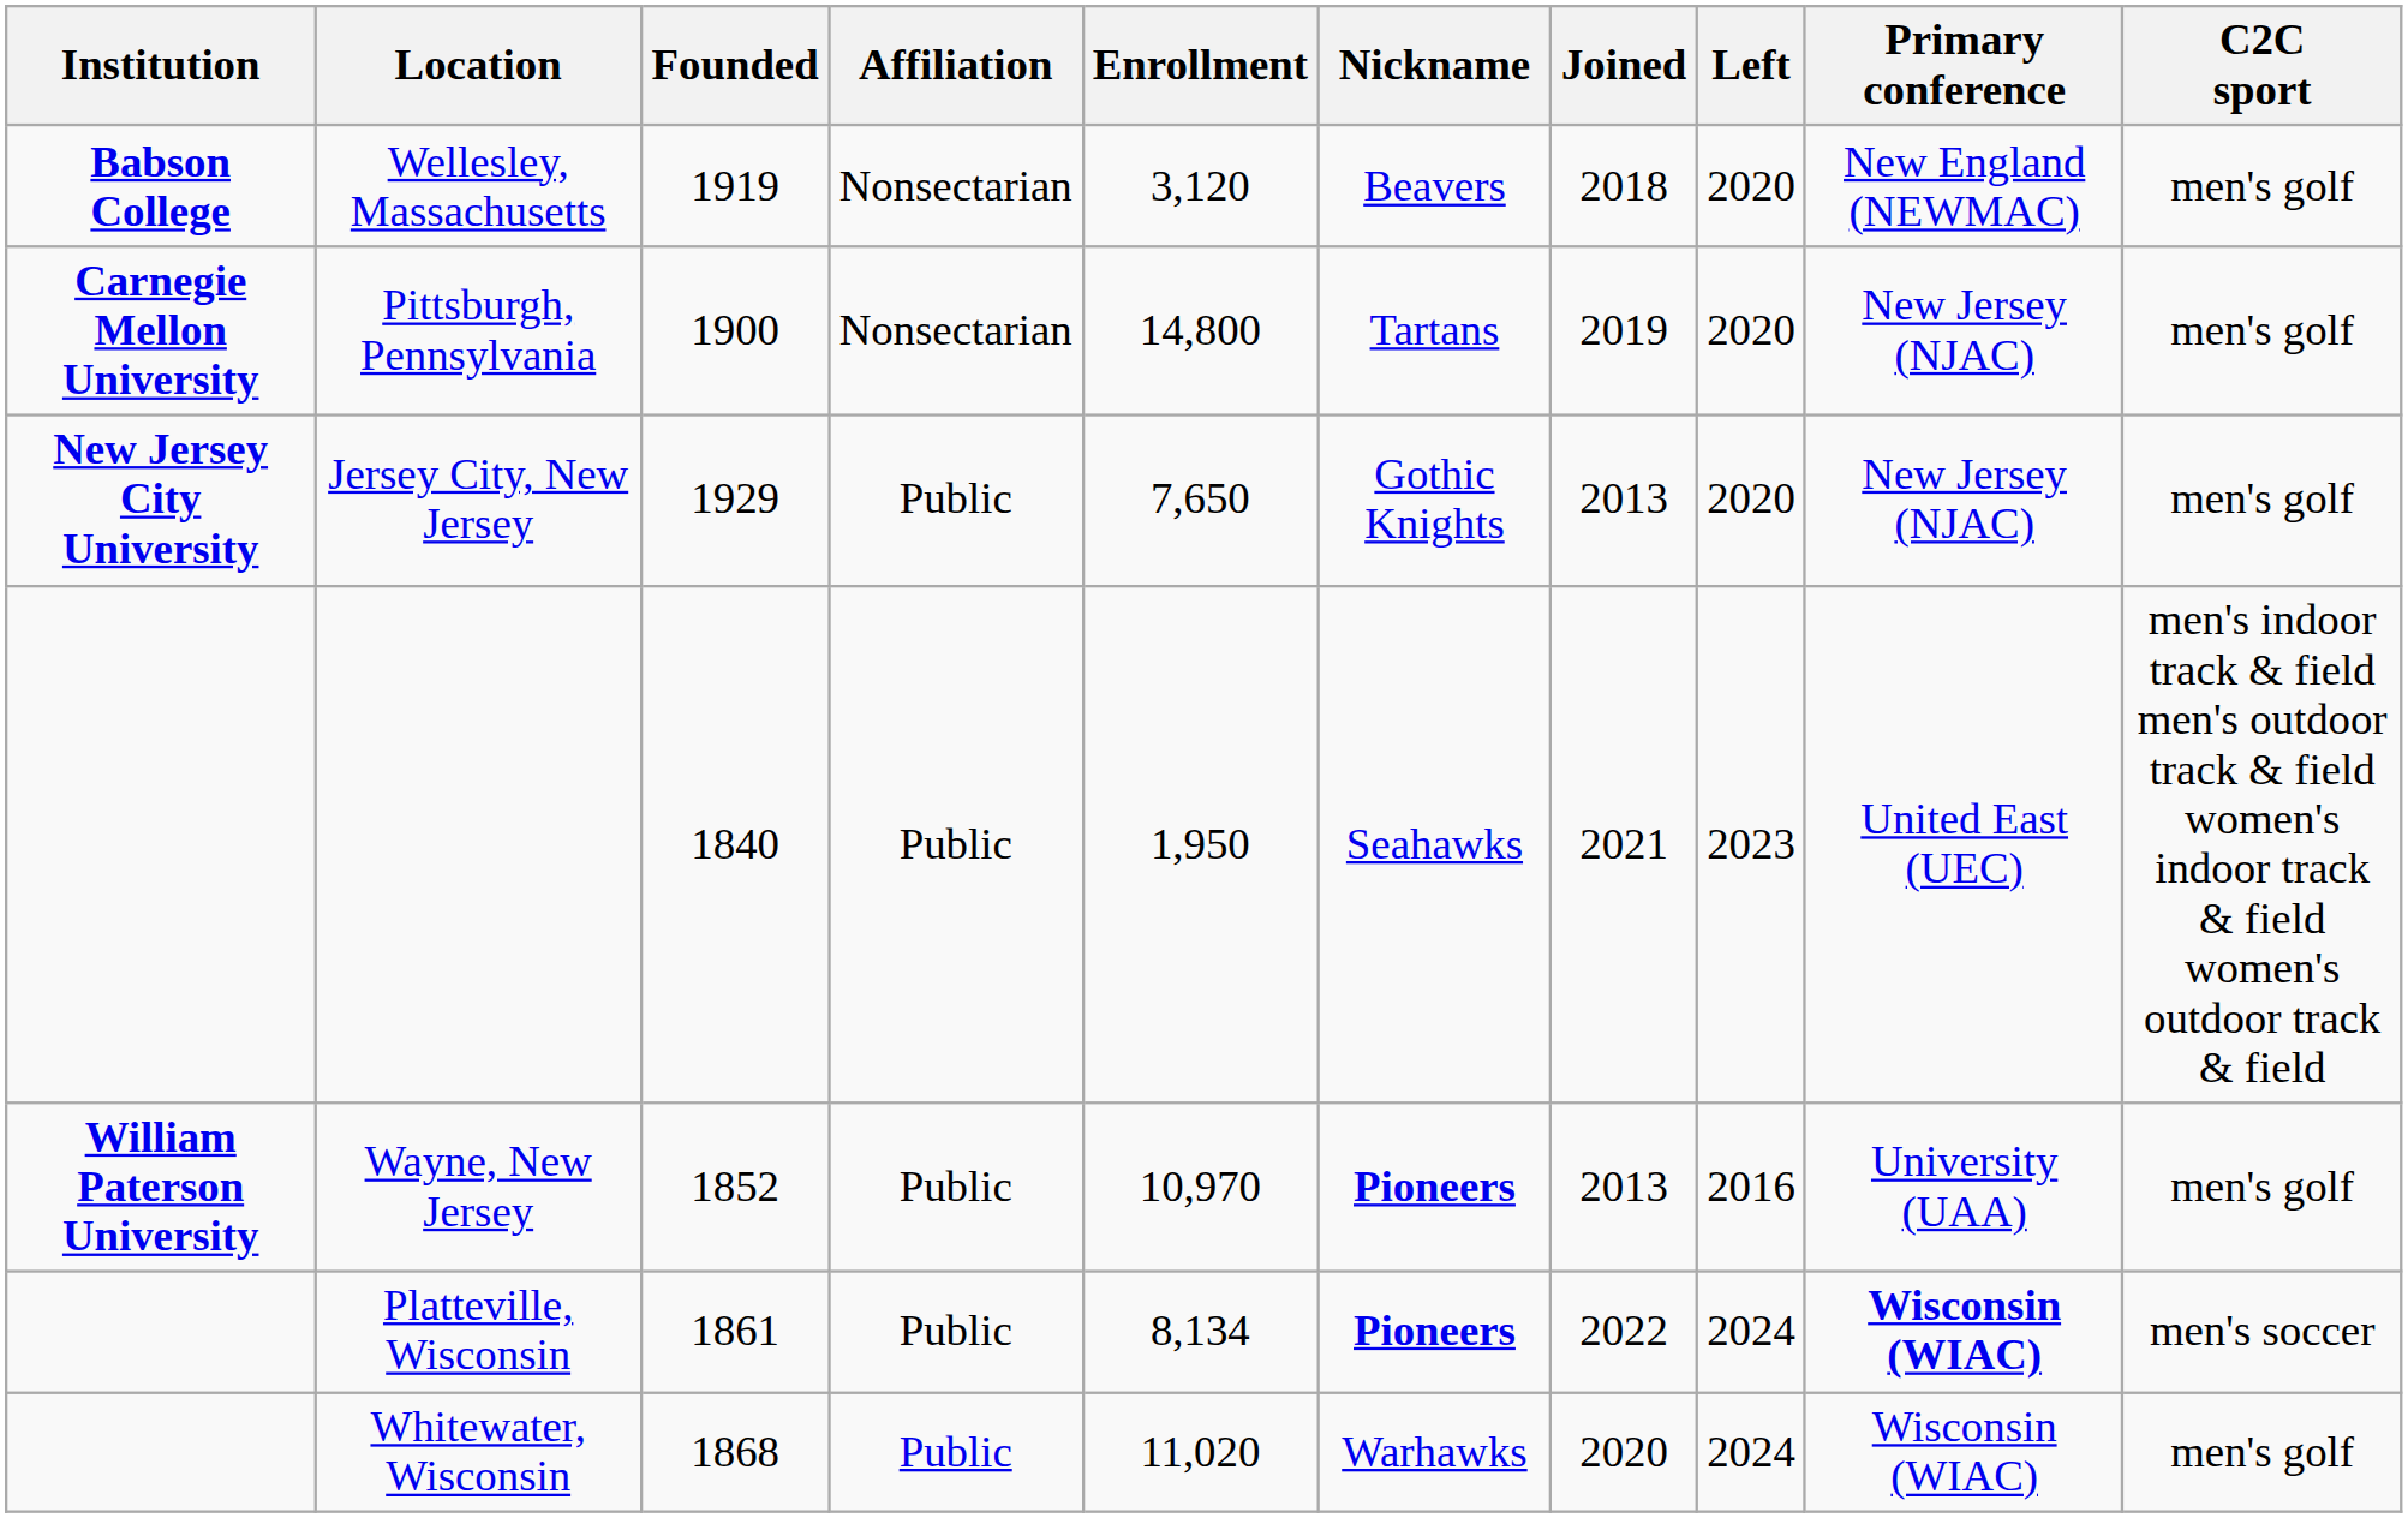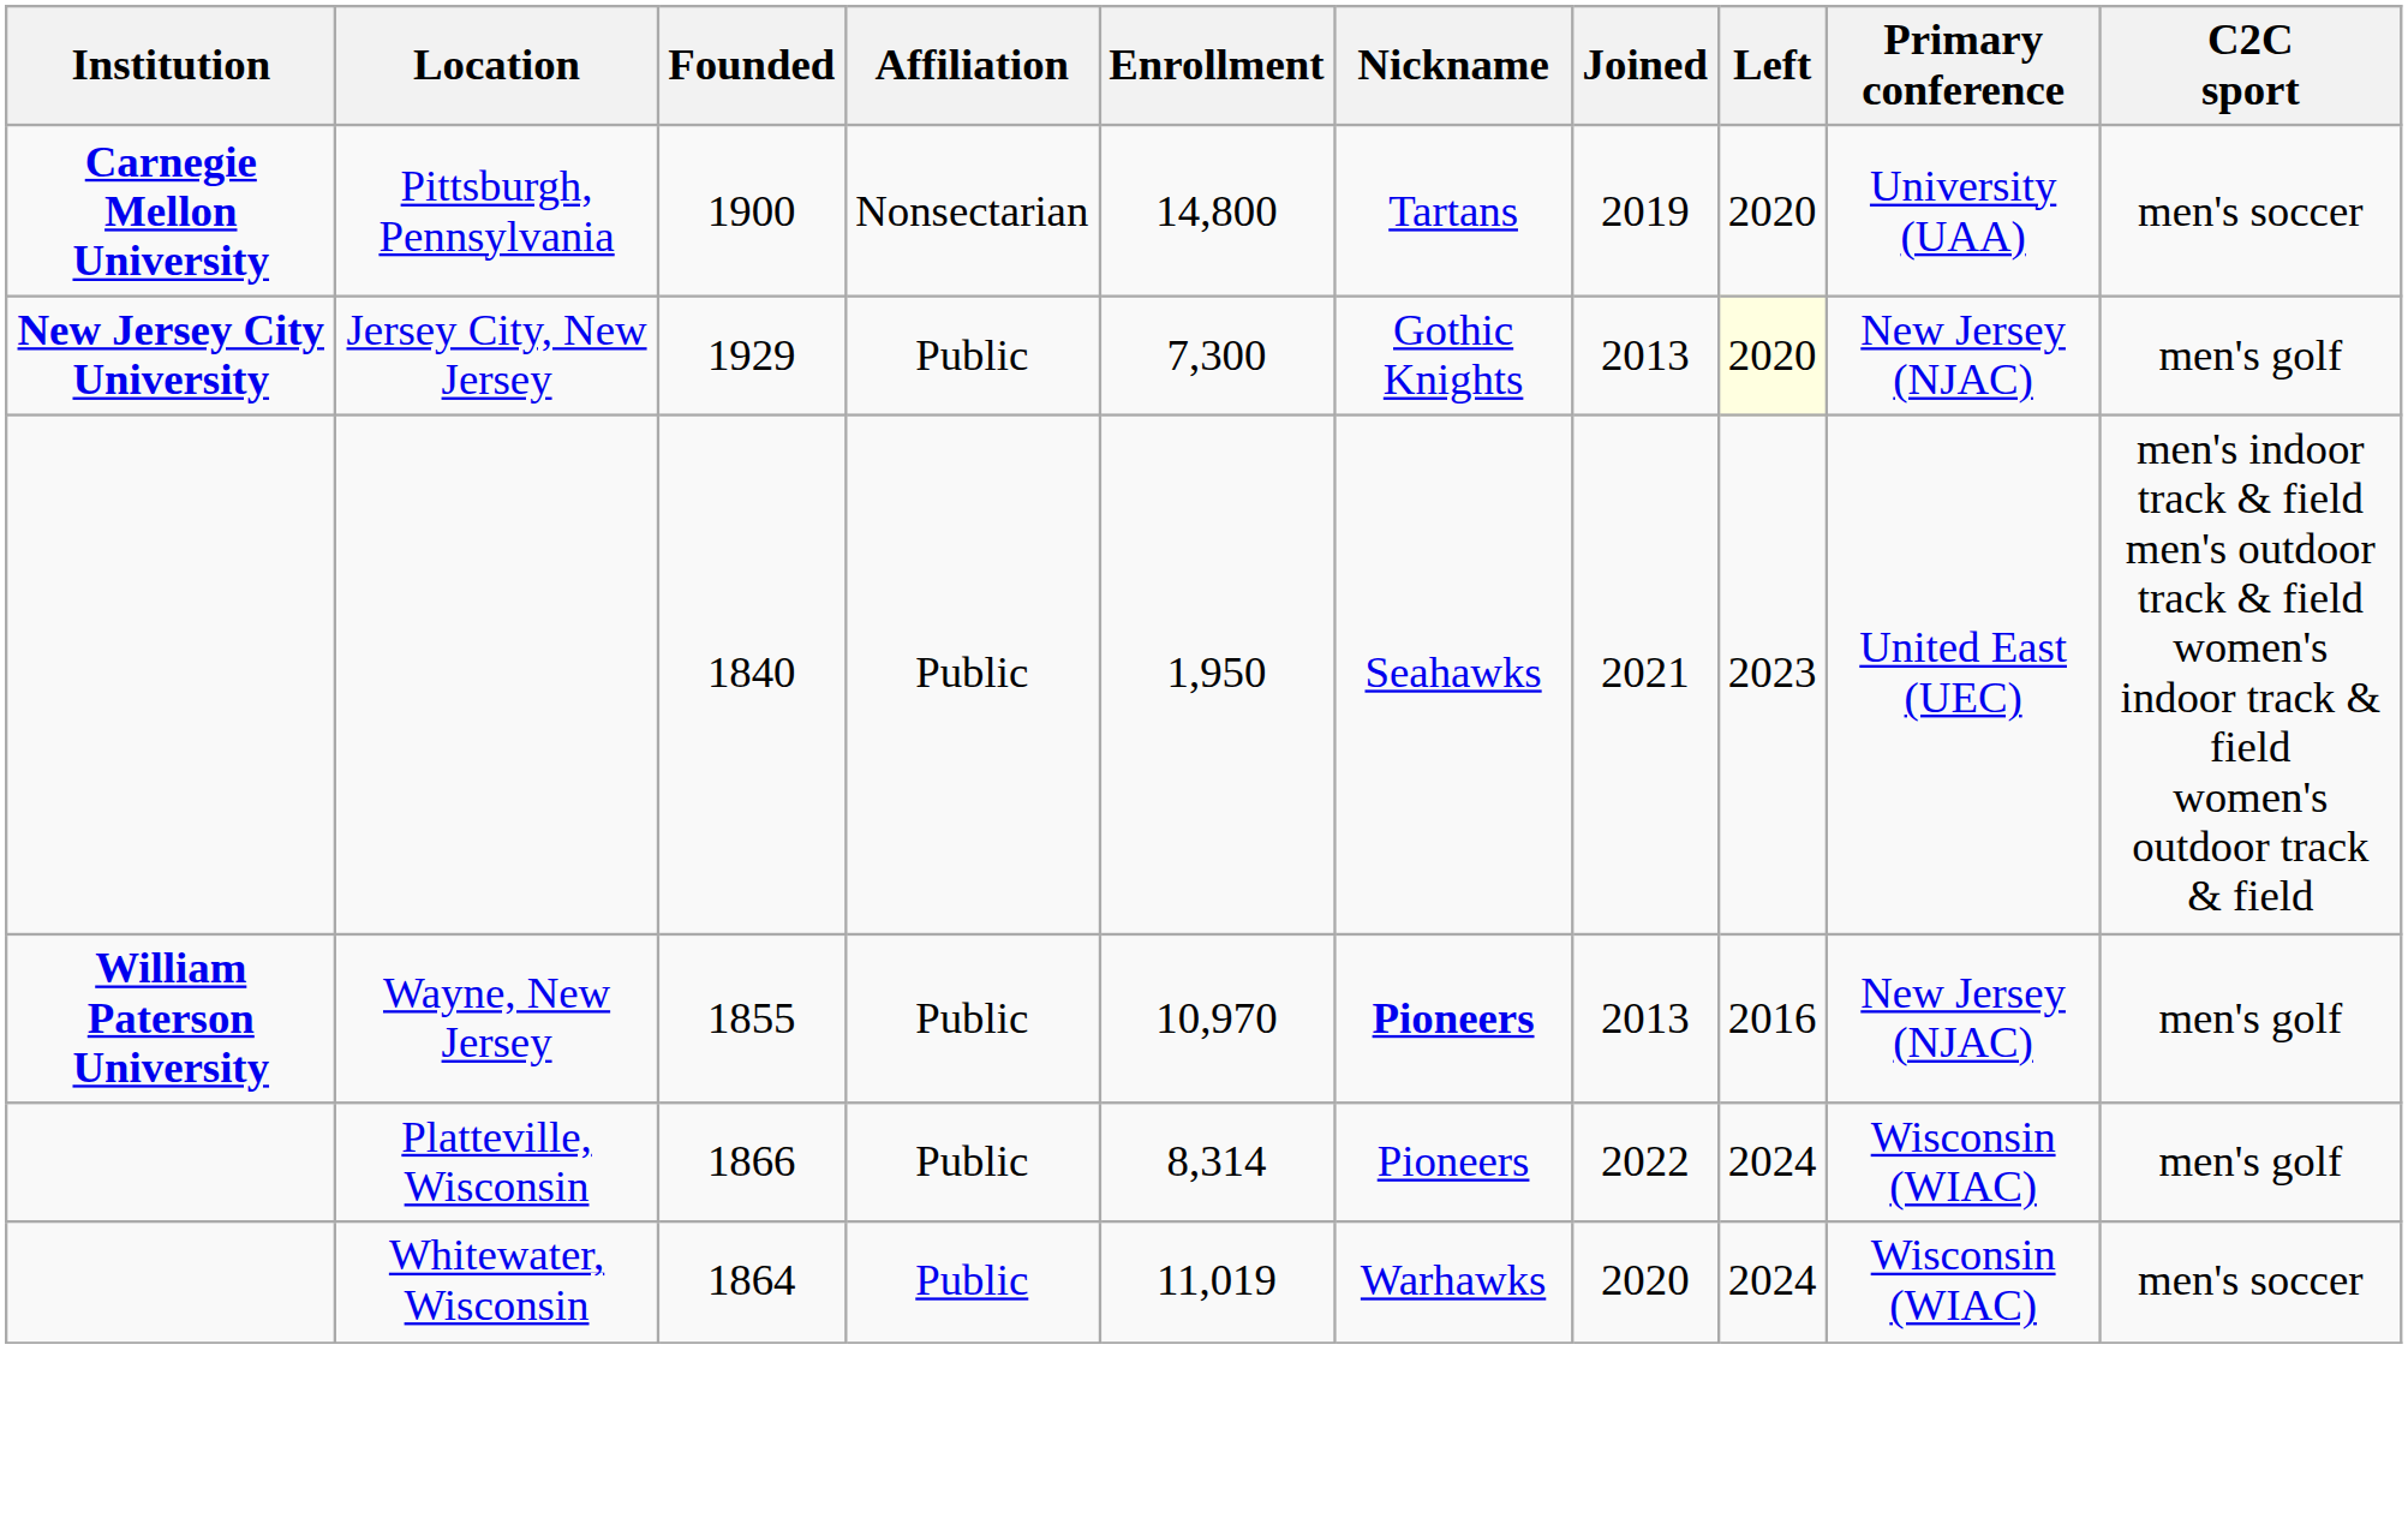- row: Babson College | Wellesley, Massachusetts | 1919 | Nonsectarian | 3,120 | Beavers | 2018 | 2020 | New England (NEWMAC) | men's golf
Pittsburgh, Pennsylvania | Primary conference: New Jersey (NJAC) -> University (UAA)
Pittsburgh, Pennsylvania | C2C sport: men's golf -> men's soccer
Jersey City, New Jersey | Enrollment: 7,650 -> 7,300
Jersey City, New Jersey | Left: no background -> lightyellow background
Wayne, New Jersey | Founded: 1852 -> 1855
Wayne, New Jersey | Primary conference: University (UAA) -> New Jersey (NJAC)
Platteville, Wisconsin | Founded: 1861 -> 1866
Platteville, Wisconsin | Enrollment: 8,134 -> 8,314
Platteville, Wisconsin | Nickname: bold -> normal
Platteville, Wisconsin | Primary conference: bold -> normal
Platteville, Wisconsin | C2C sport: men's soccer -> men's golf
Whitewater, Wisconsin | Founded: 1868 -> 1864
Whitewater, Wisconsin | Enrollment: 11,020 -> 11,019
Whitewater, Wisconsin | C2C sport: men's golf -> men's soccer
